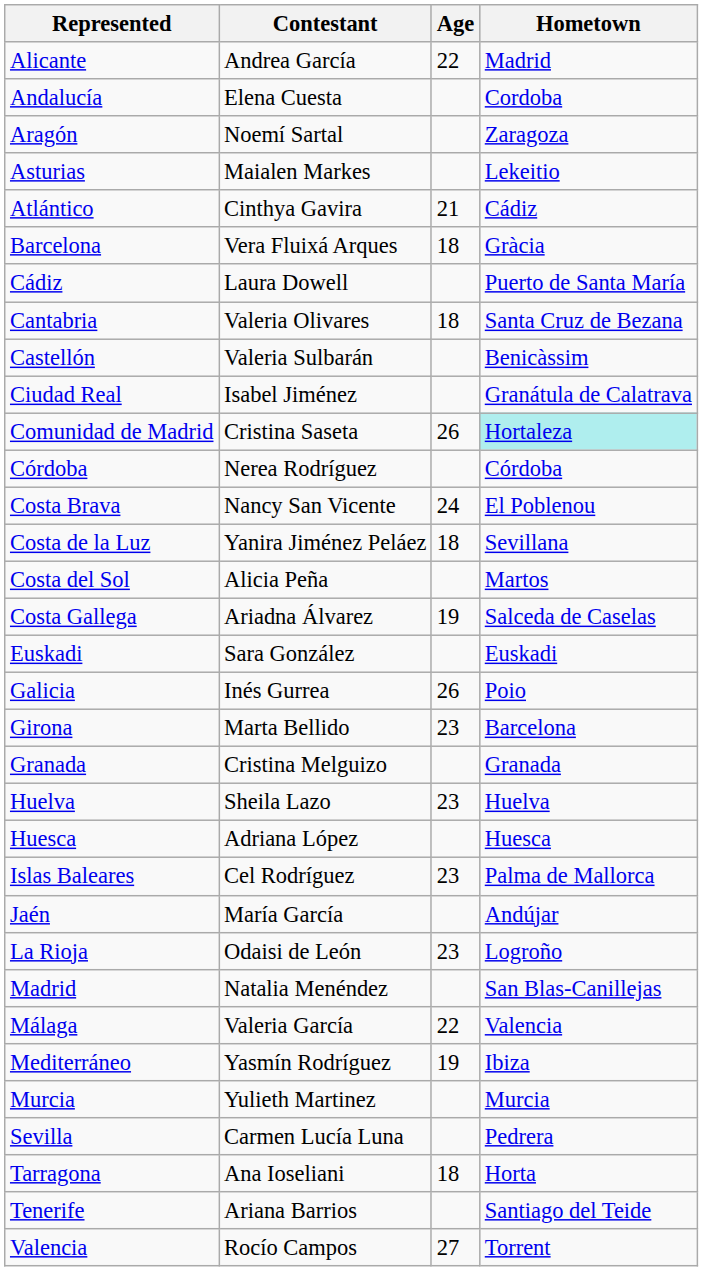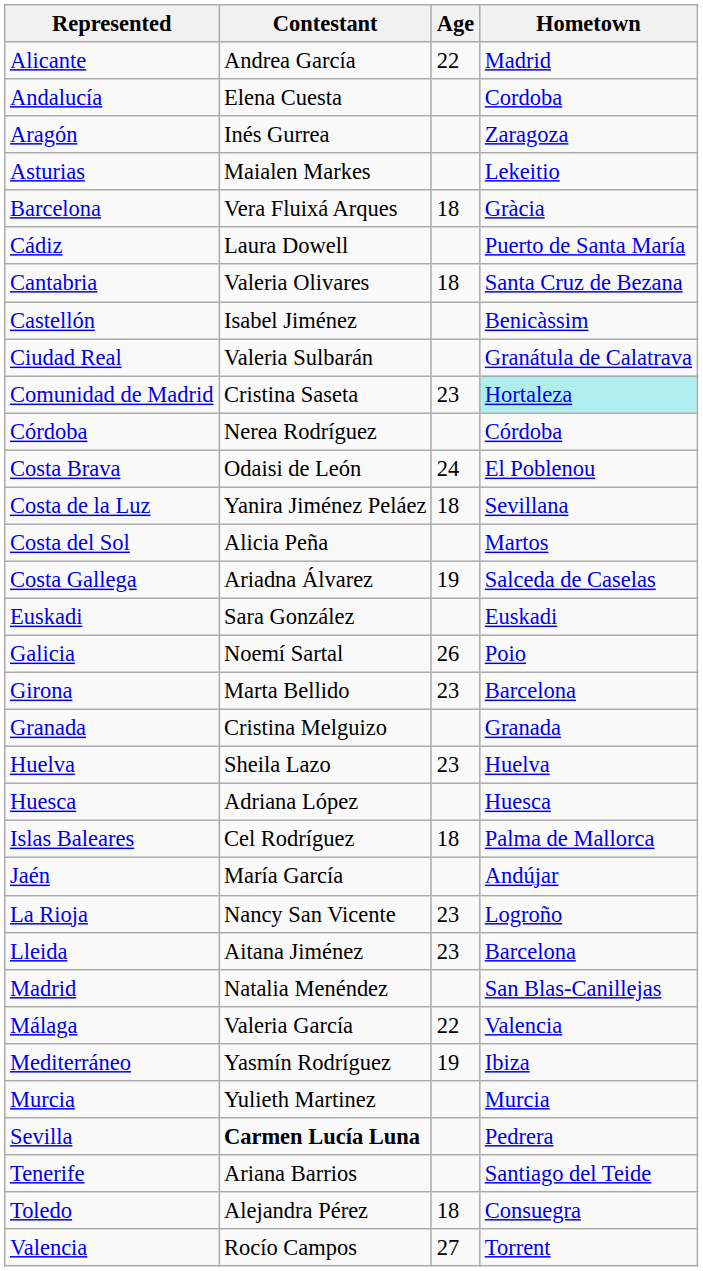Aragón | Contestant: Noemí Sartal -> Inés Gurrea
- row: Atlántico | Cinthya Gavira | 21 | Cádiz
Castellón | Contestant: Valeria Sulbarán -> Isabel Jiménez
Ciudad Real | Contestant: Isabel Jiménez -> Valeria Sulbarán
Comunidad de Madrid | Age: 26 -> 23
Costa Brava | Contestant: Nancy San Vicente -> Odaisi de León
Galicia | Contestant: Inés Gurrea -> Noemí Sartal
Islas Baleares | Age: 23 -> 18
La Rioja | Contestant: Odaisi de León -> Nancy San Vicente
+ row: Lleida | Aitana Jiménez | 23 | Barcelona
Sevilla | Contestant: normal -> bold
- row: Tarragona | Ana Ioseliani | 18 | Horta
+ row: Toledo | Alejandra Pérez | 18 | Consuegra
